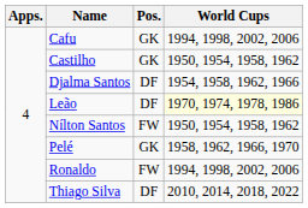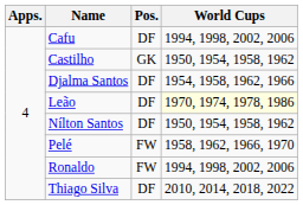Cafu | Pos.: GK -> DF
Nílton Santos | Pos.: FW -> DF
Pelé | Pos.: GK -> FW
